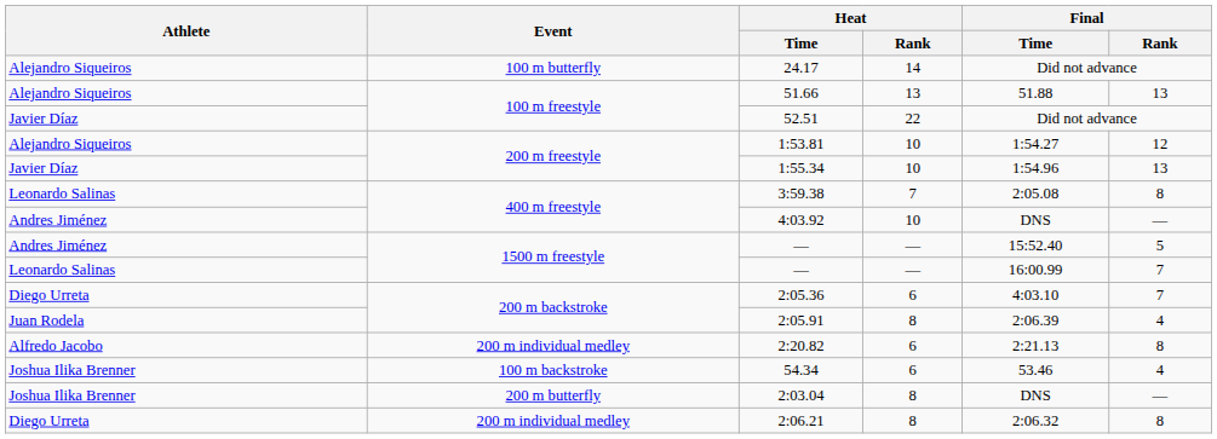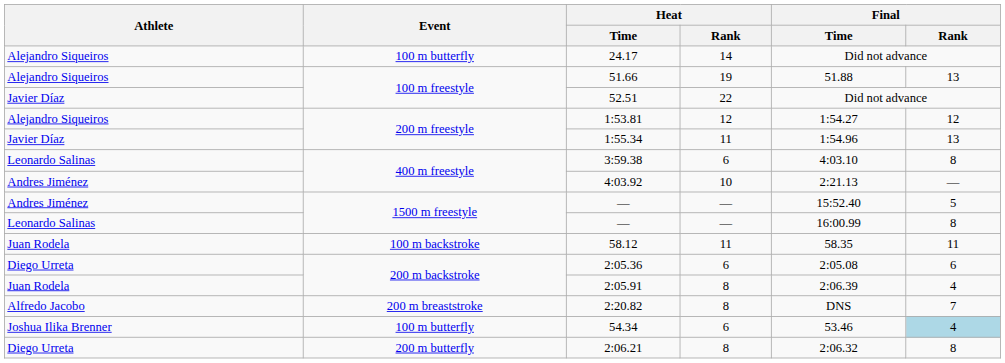51.66 | Heat / Rank: 13 -> 19
1:53.81 | Heat / Rank: 10 -> 12
1:55.34 | Heat / Rank: 10 -> 11
3:59.38 | Heat / Rank: 7 -> 6
3:59.38 | Final / Time: 2:05.08 -> 4:03.10
4:03.92 | Final / Time: DNS -> 2:21.13
Leonardo Salinas / — | Final / Rank: 7 -> 8
+ row: Juan Rodela | 100 m backstroke | 58.12 | 11 | 58.35 | 11
2:05.36 | Final / Time: 4:03.10 -> 2:05.08
2:05.36 | Final / Rank: 7 -> 6
2:20.82 | Event: 200 m individual medley -> 200 m breaststroke
2:20.82 | Heat / Rank: 6 -> 8
2:20.82 | Final / Time: 2:21.13 -> DNS
2:20.82 | Final / Rank: 8 -> 7
54.34 | Event: 100 m backstroke -> 100 m butterfly
54.34 | Final / Rank: no background -> lightblue background
- row: Joshua Ilika Brenner | 200 m butterfly | 2:03.04 | 8 | DNS | —
2:06.21 | Event: 200 m individual medley -> 200 m butterfly
